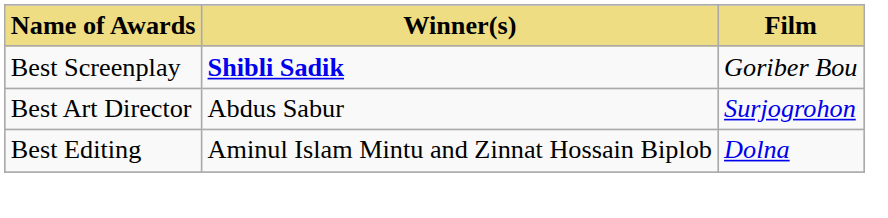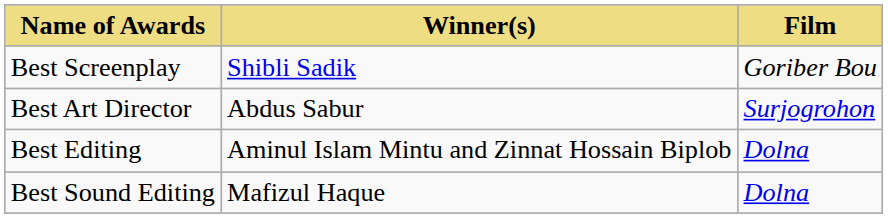Best Screenplay | Winner(s): bold -> normal
+ row: Best Sound Editing | Mafizul Haque | Dolna
